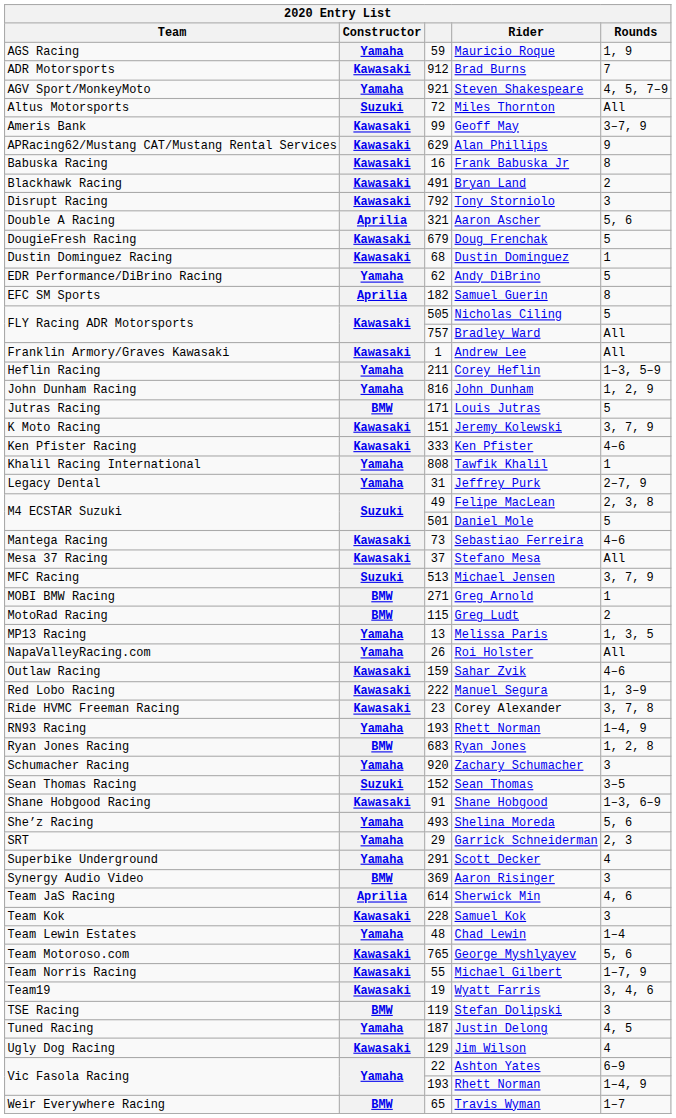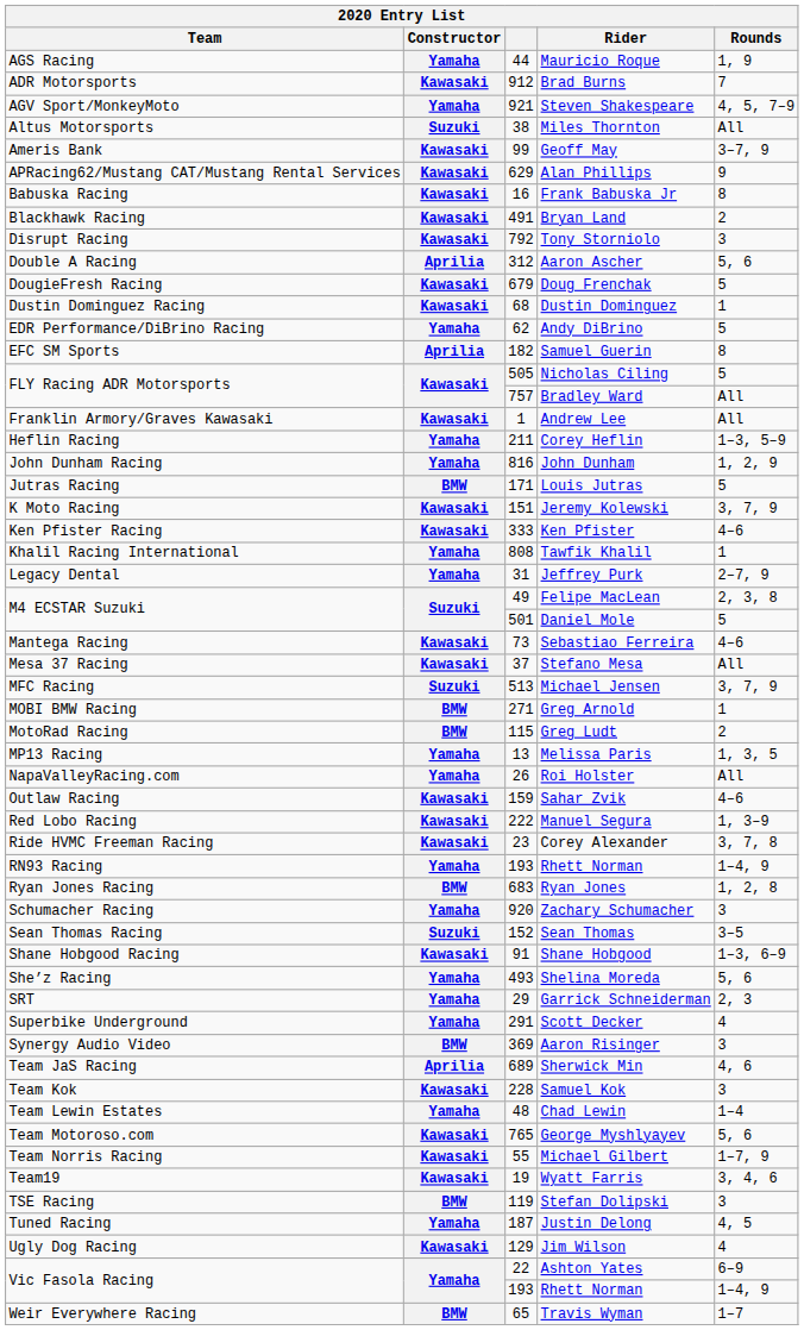Mauricio Roque | column 3: 59 -> 44
Miles Thornton | column 3: 72 -> 38
Aaron Ascher | column 3: 321 -> 312
Sherwick Min | column 3: 614 -> 689
